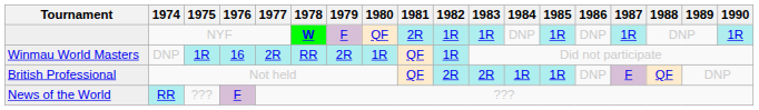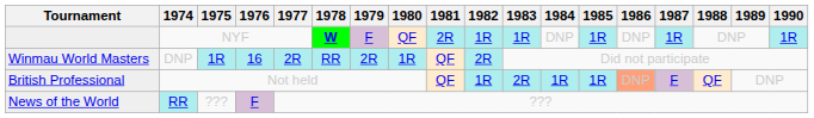Winmau World Masters | 1982: 1R -> 2R
British Professional | 1982: 2R -> 1R
British Professional | 1986: no background -> lightsalmon background
